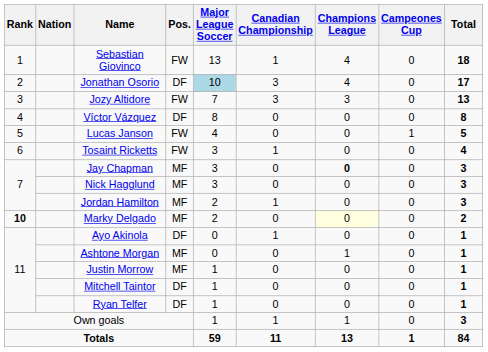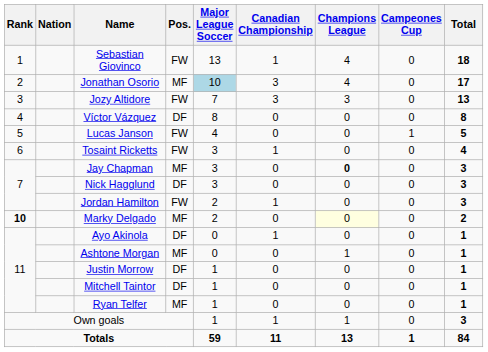Jonathan Osorio | Pos.: DF -> MF
Nick Hagglund | Pos.: MF -> DF
Jordan Hamilton | Pos.: MF -> FW
Justin Morrow | Pos.: MF -> DF
Ryan Telfer | Pos.: DF -> MF
